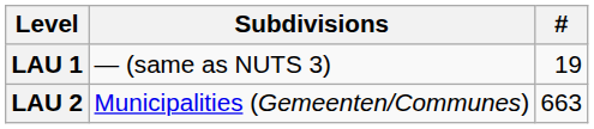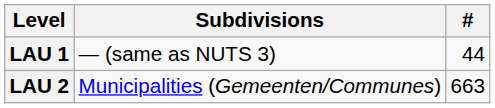LAU 1 | #: 19 -> 44
